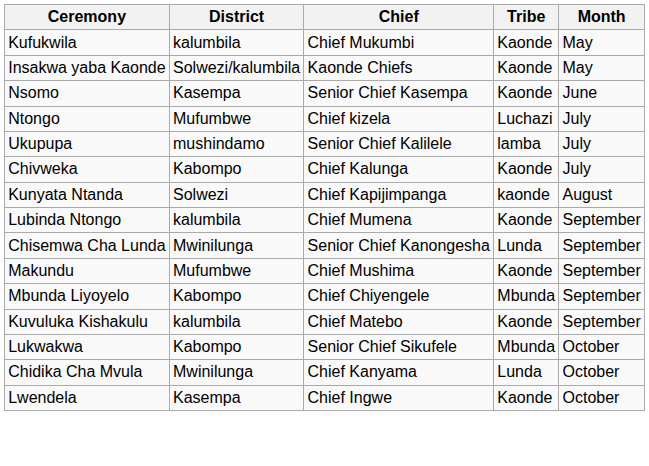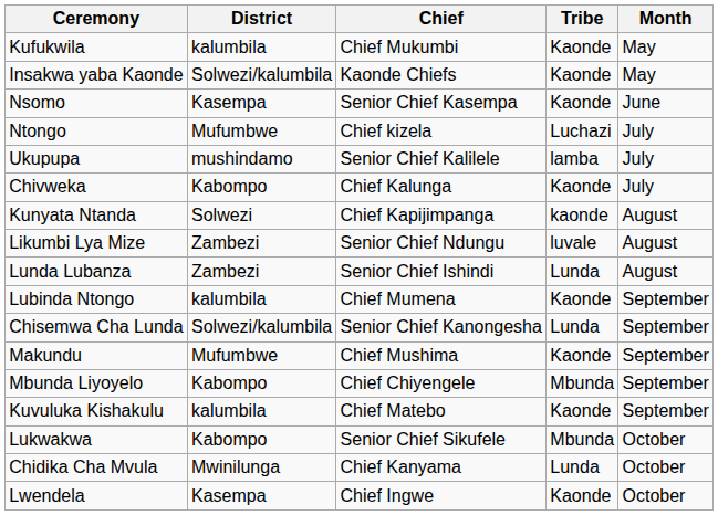+ row: Likumbi Lya Mize | Zambezi | Senior Chief Ndungu | luvale | August
+ row: Lunda Lubanza | Zambezi | Senior Chief Ishindi | Lunda | August
Chisemwa Cha Lunda | District: Mwinilunga -> Solwezi/kalumbila
